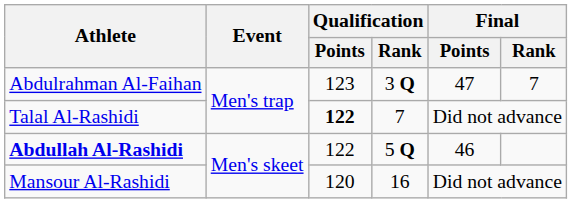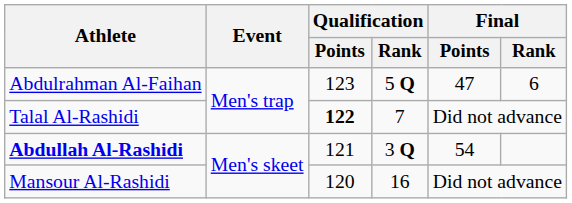Abdulrahman Al-Faihan | Qualification / Rank: 3 Q -> 5 Q
Abdulrahman Al-Faihan | Final / Rank: 7 -> 6
Abdullah Al-Rashidi | Qualification / Points: 122 -> 121
Abdullah Al-Rashidi | Qualification / Rank: 5 Q -> 3 Q
Abdullah Al-Rashidi | Final / Points: 46 -> 54
